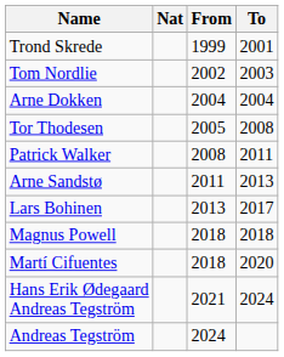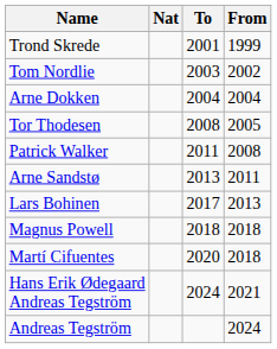columns swapped: From <-> To
